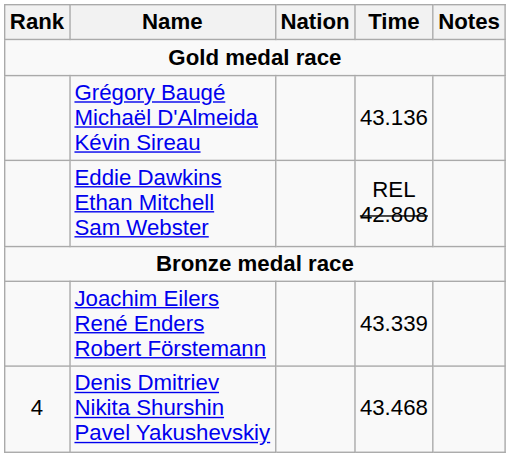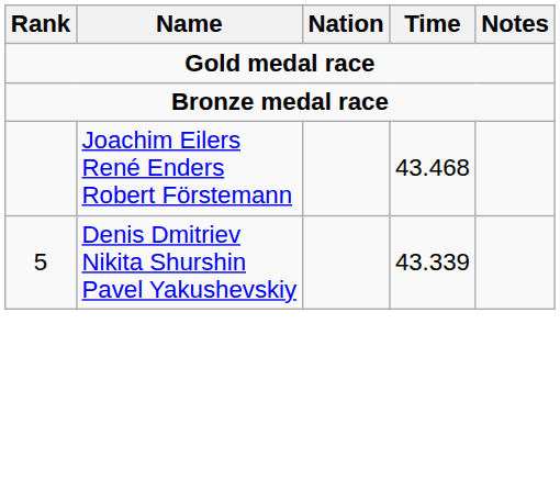- row: Grégory Baugé Michaël D'Almeida Kévin Sireau | 43.136
- row: Eddie Dawkins Ethan Mitchell Sam Webster | REL 42.808
Joachim Eilers René Enders Robert Förstemann | Time: 43.339 -> 43.468
Denis Dmitriev Nikita Shurshin Pavel Yakushevskiy | Rank: 4 -> 5
Denis Dmitriev Nikita Shurshin Pavel Yakushevskiy | Time: 43.468 -> 43.339
